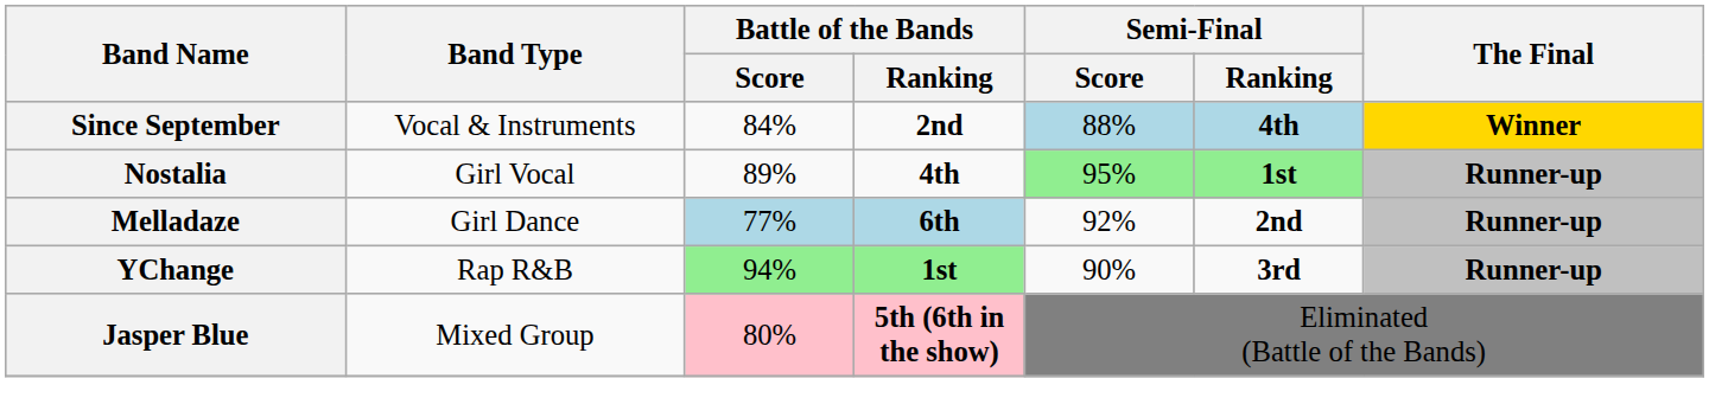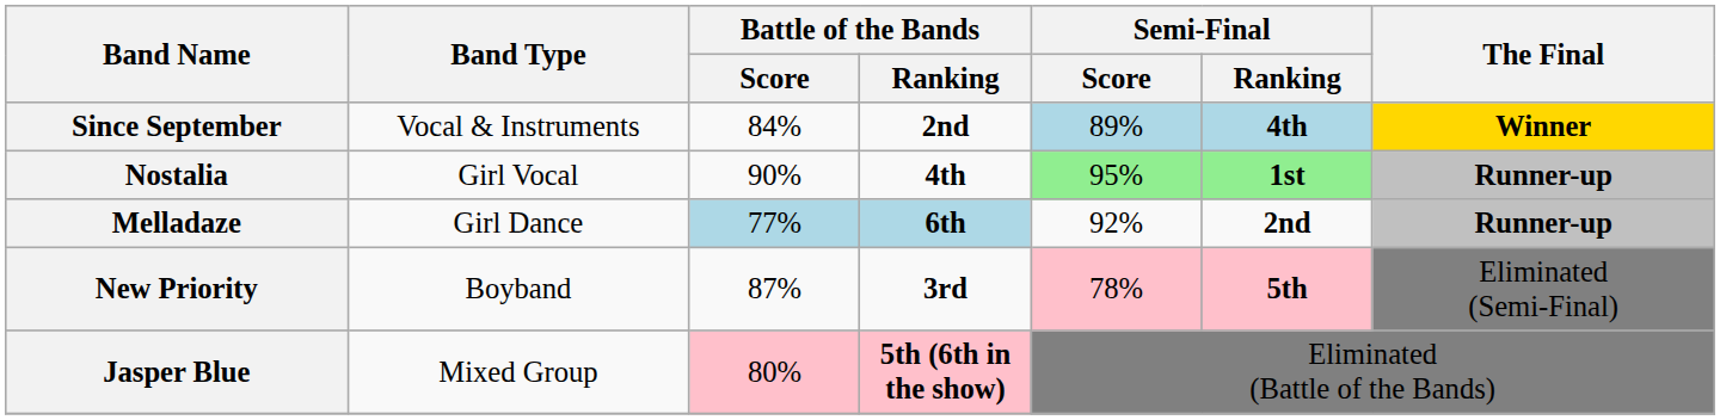Since September | Semi-Final / Score: 88% -> 89%
Nostalia | Battle of the Bands / Score: 89% -> 90%
- row: YChange | Rap R&B | 94% | 1st | 90% | 3rd | Runner-up
+ row: New Priority | Boyband | 87% | 3rd | 78% | 5th | Eliminated (Semi-Final)
